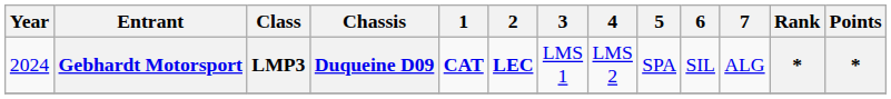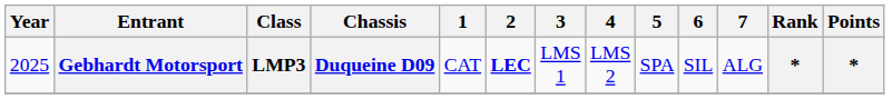Gebhardt Motorsport | Year: 2024 -> 2025
Gebhardt Motorsport | 1: bold -> normal
